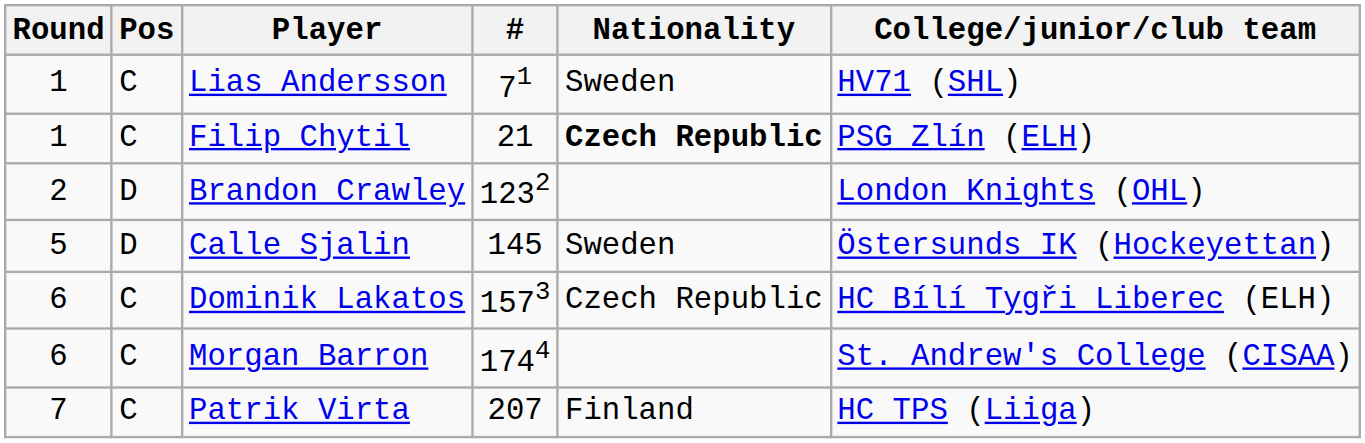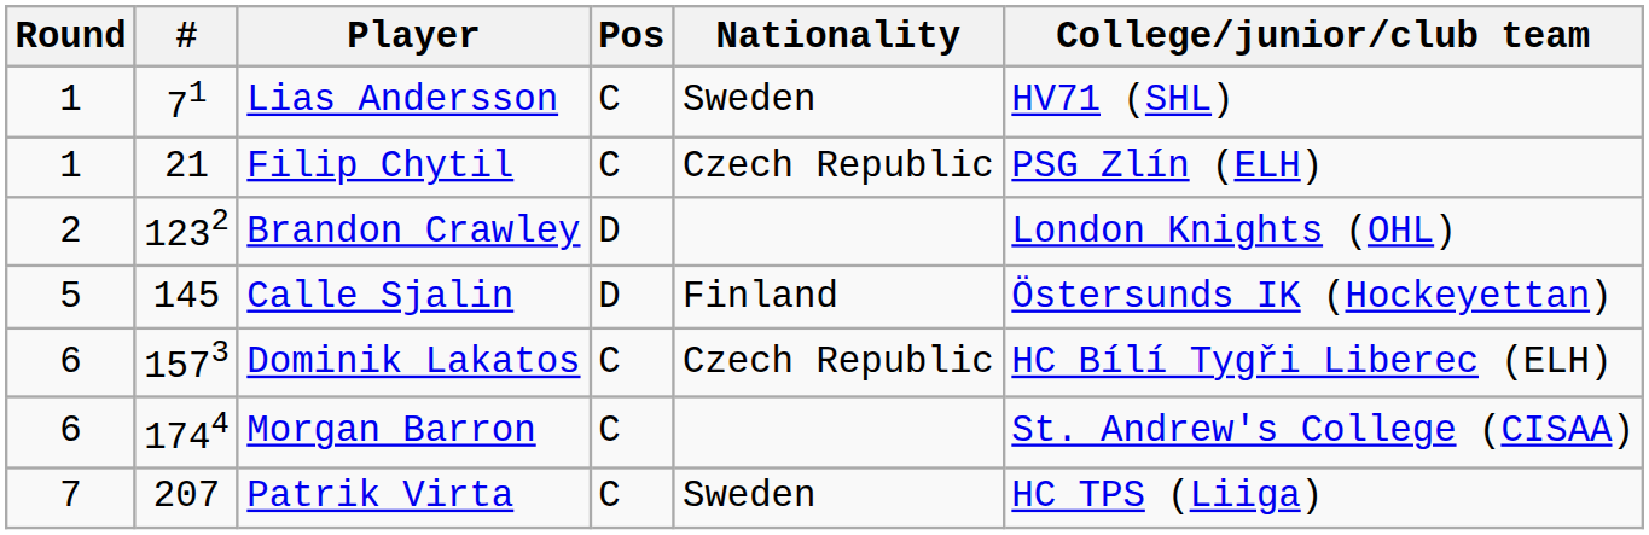columns swapped: # <-> Pos
Filip Chytil | Nationality: bold -> normal
Calle Sjalin | Nationality: Sweden -> Finland
Patrik Virta | Nationality: Finland -> Sweden
